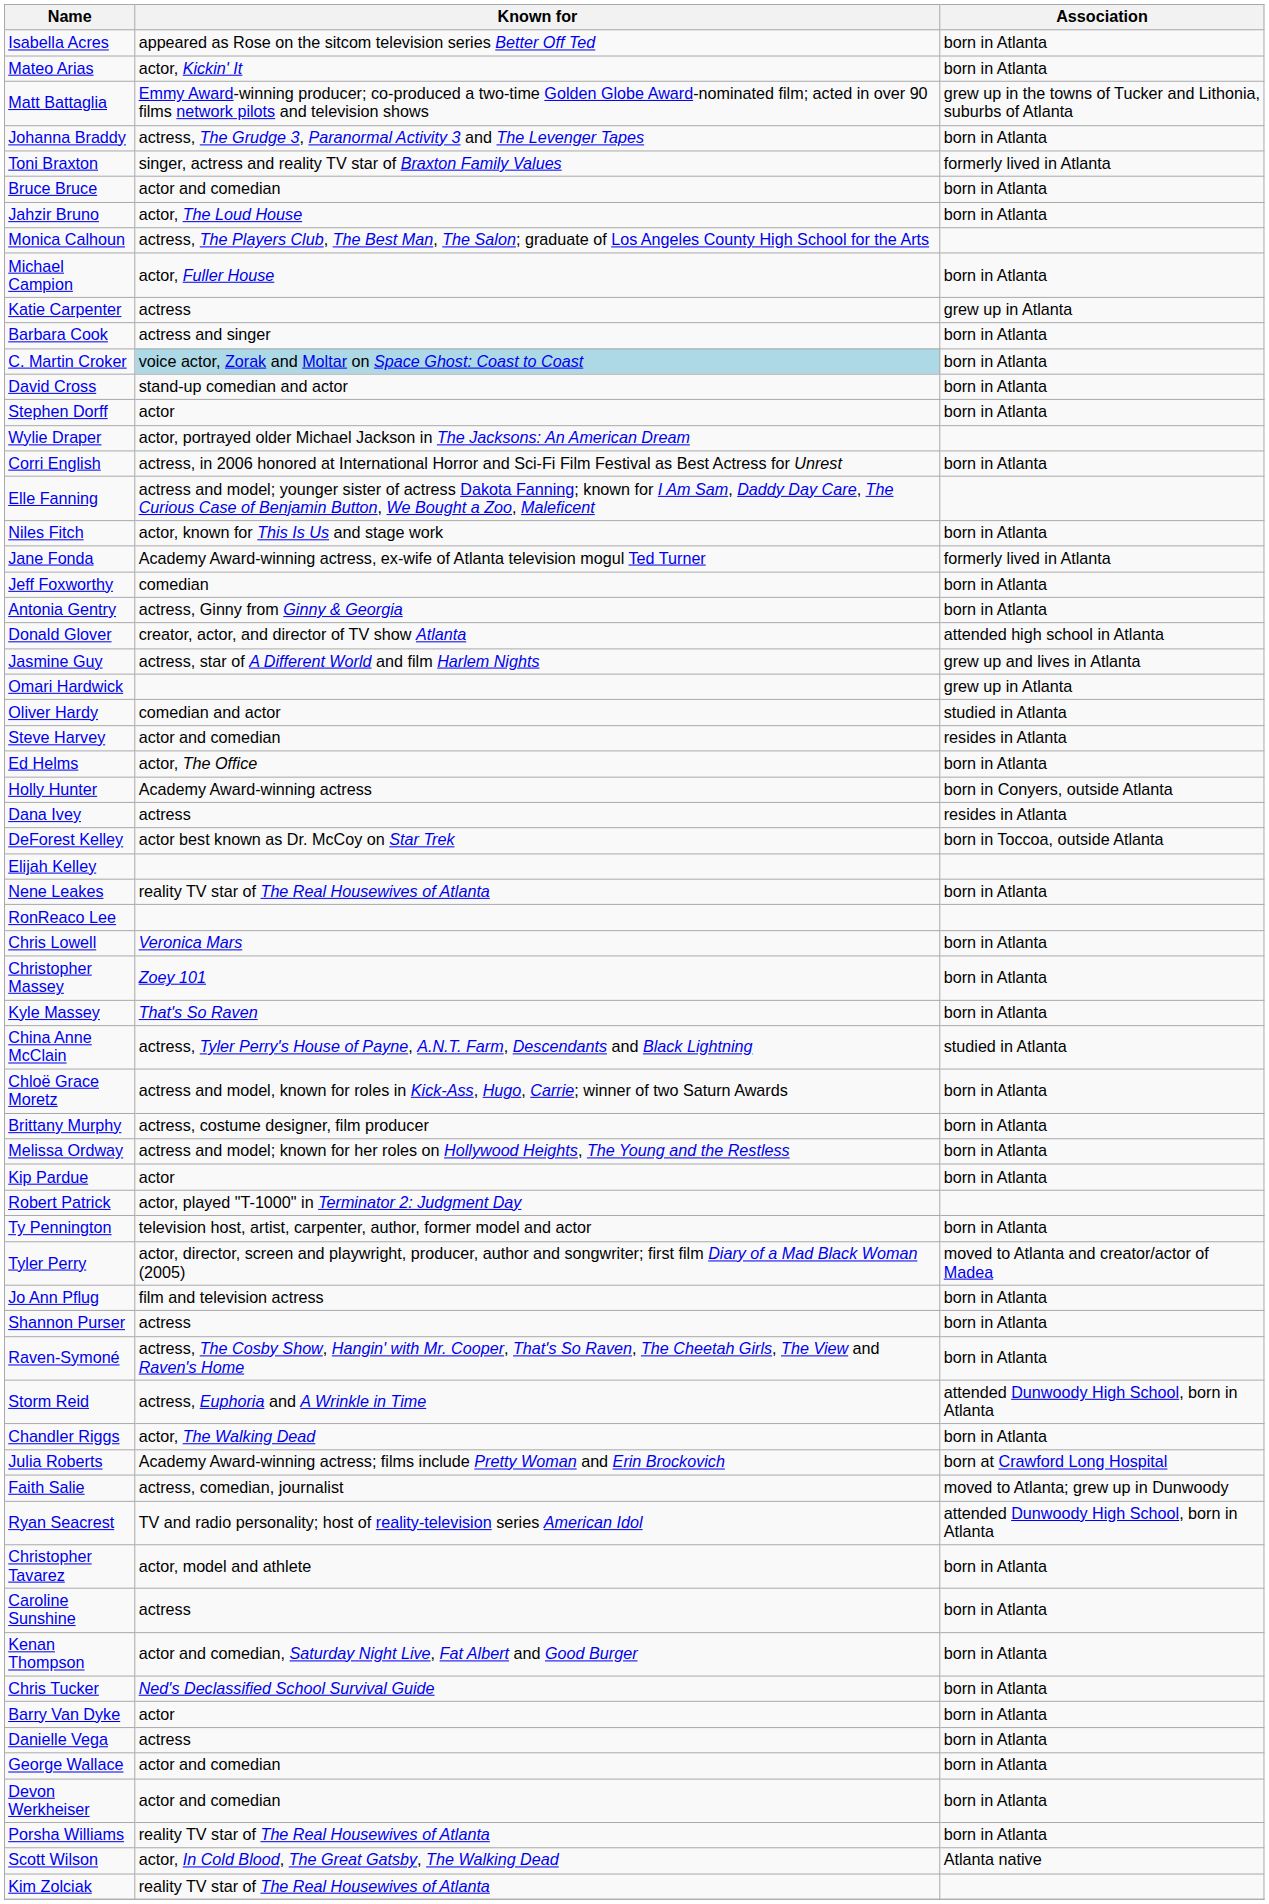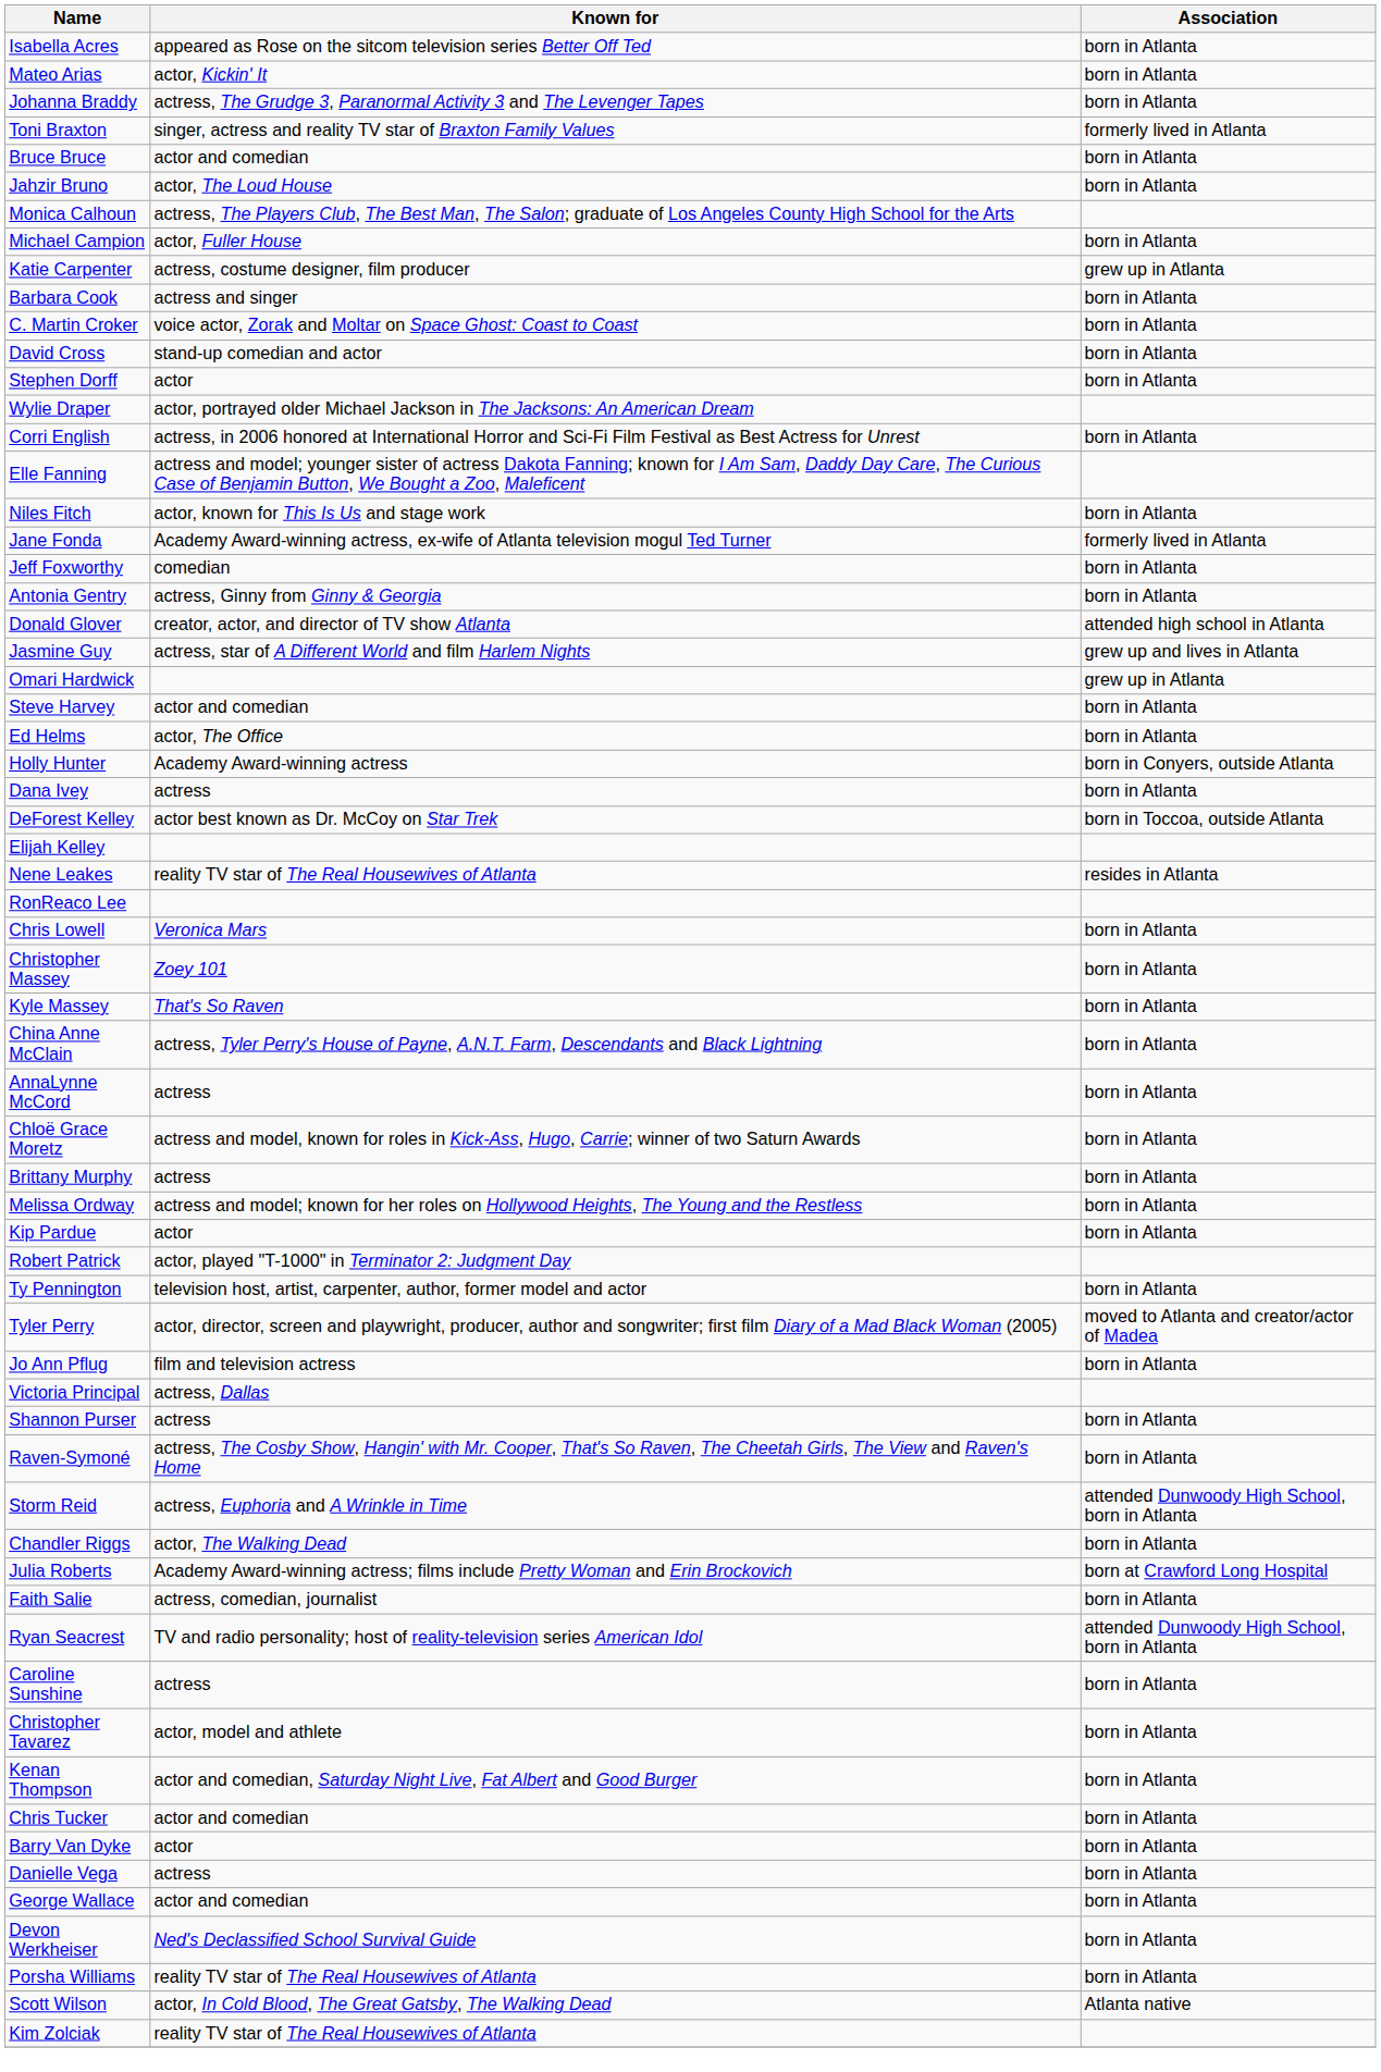- row: Matt Battaglia | Emmy Award-winning producer; co-produced a two-time Golden Globe Award-nominated film; acted in over 90 films network pilots and television shows | grew up in the towns of Tucker and Lithonia, suburbs of Atlanta
Katie Carpenter | Known for: actress -> actress, costume designer, film producer
C. Martin Croker | Known for: lightblue background -> no background
- row: Oliver Hardy | comedian and actor | studied in Atlanta
Steve Harvey | Association: resides in Atlanta -> born in Atlanta
Dana Ivey | Association: resides in Atlanta -> born in Atlanta
Nene Leakes | Association: born in Atlanta -> resides in Atlanta
China Anne McClain | Association: studied in Atlanta -> born in Atlanta
+ row: AnnaLynne McCord | actress | born in Atlanta
Brittany Murphy | Known for: actress, costume designer, film producer -> actress
+ row: Victoria Principal | actress, Dallas
Faith Salie | Association: moved to Atlanta; grew up in Dunwoody -> born in Atlanta
rows swapped: Caroline Sunshine <-> Christopher Tavarez
Chris Tucker | Known for: Ned's Declassified School Survival Guide -> actor and comedian
Devon Werkheiser | Known for: actor and comedian -> Ned's Declassified School Survival Guide
